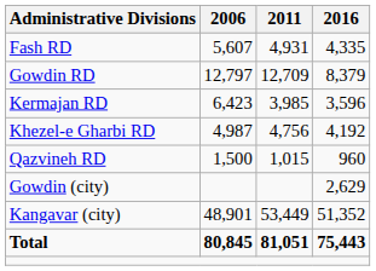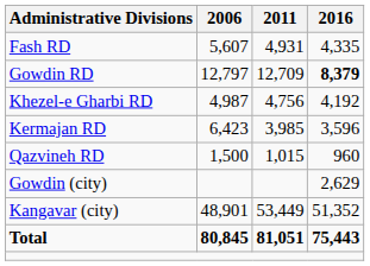Gowdin RD | 2016: normal -> bold
rows swapped: Kermajan RD <-> Khezel-e Gharbi RD
